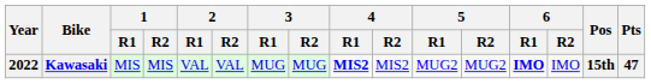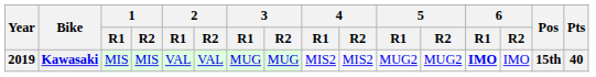Kawasaki | Year: 2022 -> 2019
Kawasaki | 4 / R1: bold -> normal
Kawasaki | Pts: 47 -> 40
